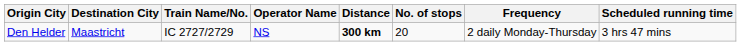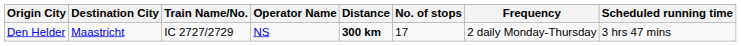Den Helder | No. of stops: 20 -> 17
